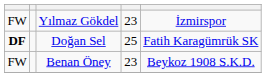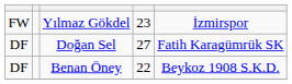Doğan Sel | column 1: bold -> normal
Doğan Sel | column 4: 25 -> 27
Benan Öney | column 1: FW -> DF
Benan Öney | column 4: 23 -> 22
